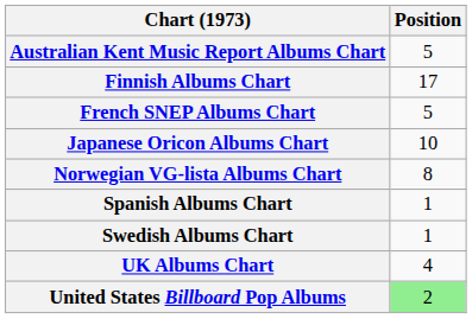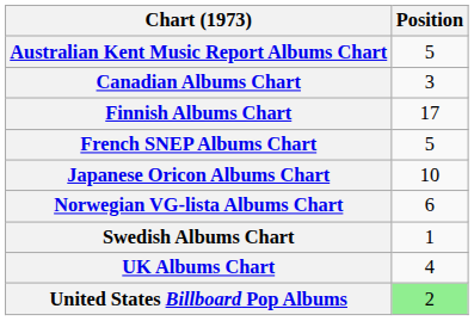+ row: Canadian Albums Chart | 3
Norwegian VG-lista Albums Chart | Position: 8 -> 6
- row: Spanish Albums Chart | 1
